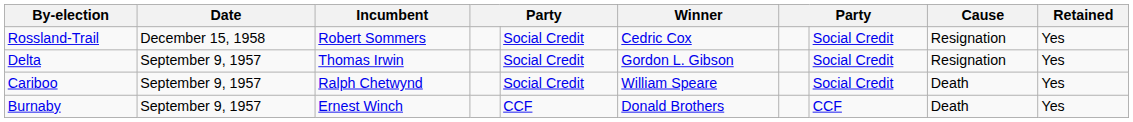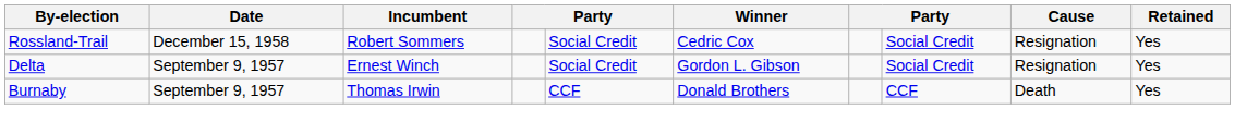Delta | Incumbent: Thomas Irwin -> Ernest Winch
- row: Cariboo | September 9, 1957 | Ralph Chetwynd | Social Credit | William Speare | Social Credit | Death | Yes
Burnaby | Incumbent: Ernest Winch -> Thomas Irwin
